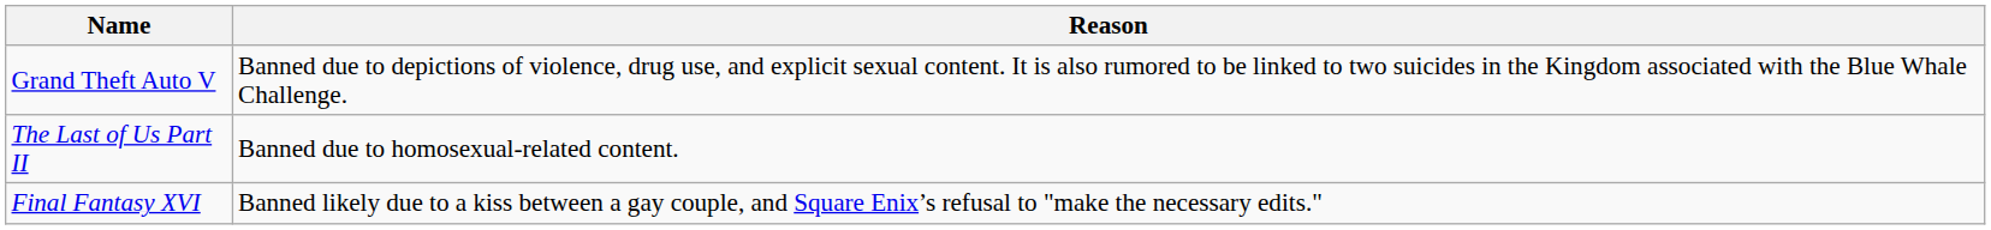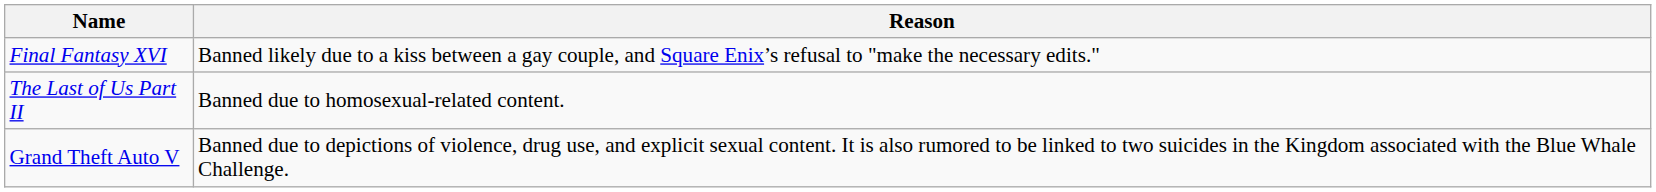rows swapped: Final Fantasy XVI <-> Grand Theft Auto V
